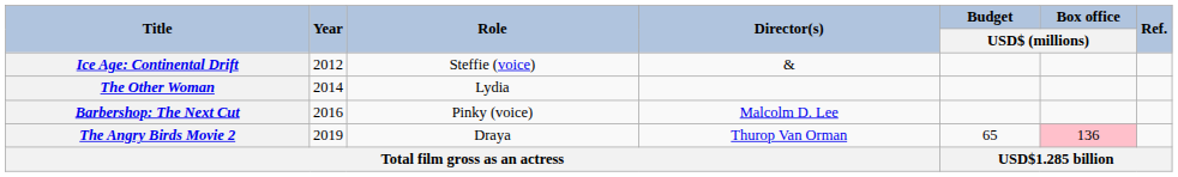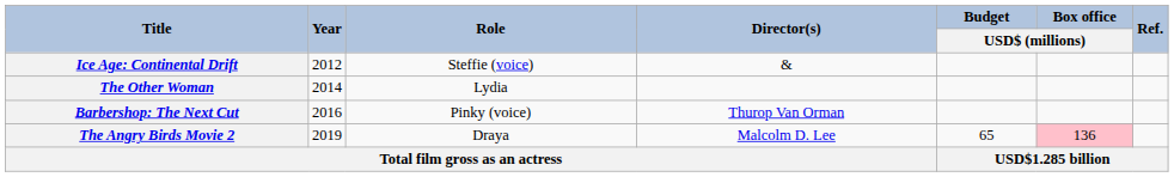Barbershop: The Next Cut | Director(s): Malcolm D. Lee -> Thurop Van Orman
The Angry Birds Movie 2 | Director(s): Thurop Van Orman -> Malcolm D. Lee
